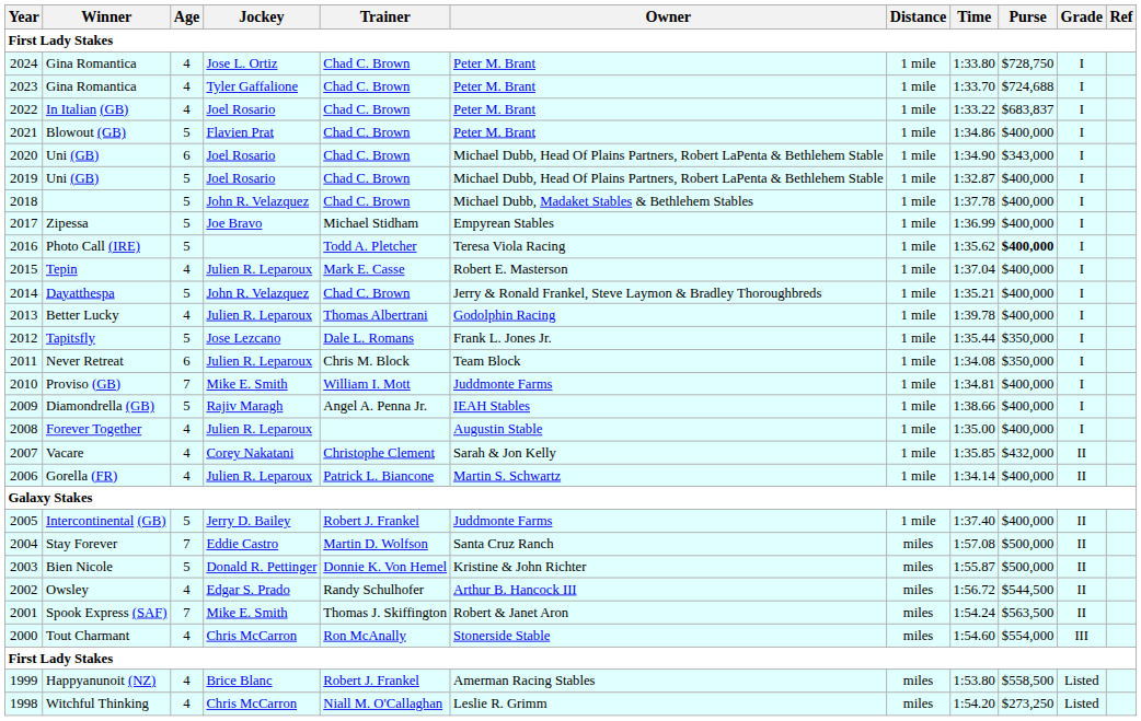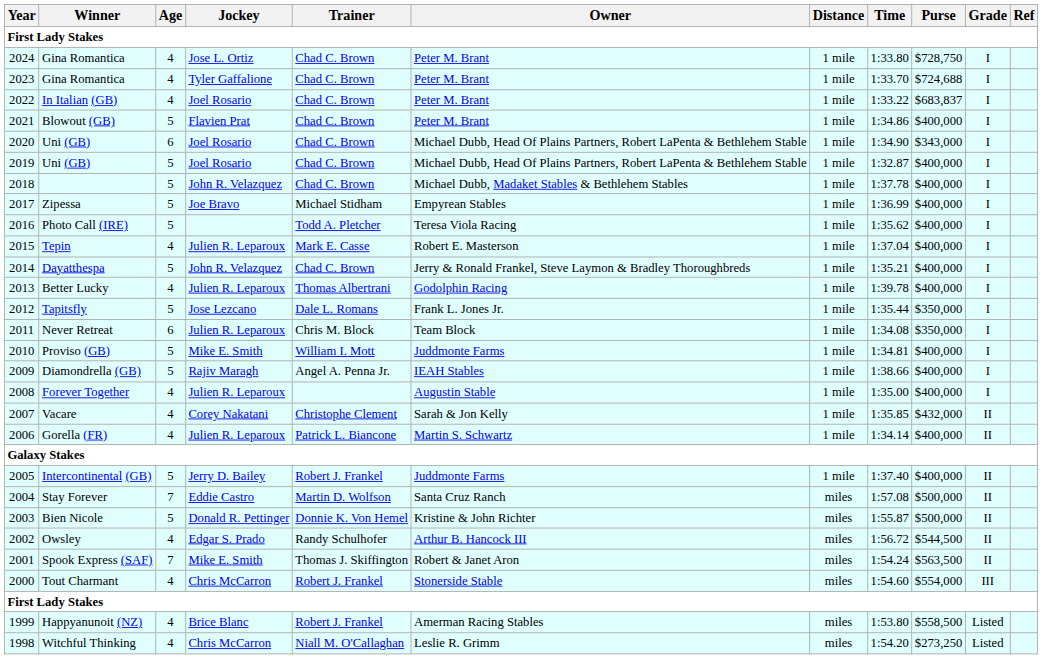Photo Call (IRE) | Purse: bold -> normal
Proviso (GB) | Age: 7 -> 5
Tout Charmant | Trainer: Ron McAnally -> Robert J. Frankel
